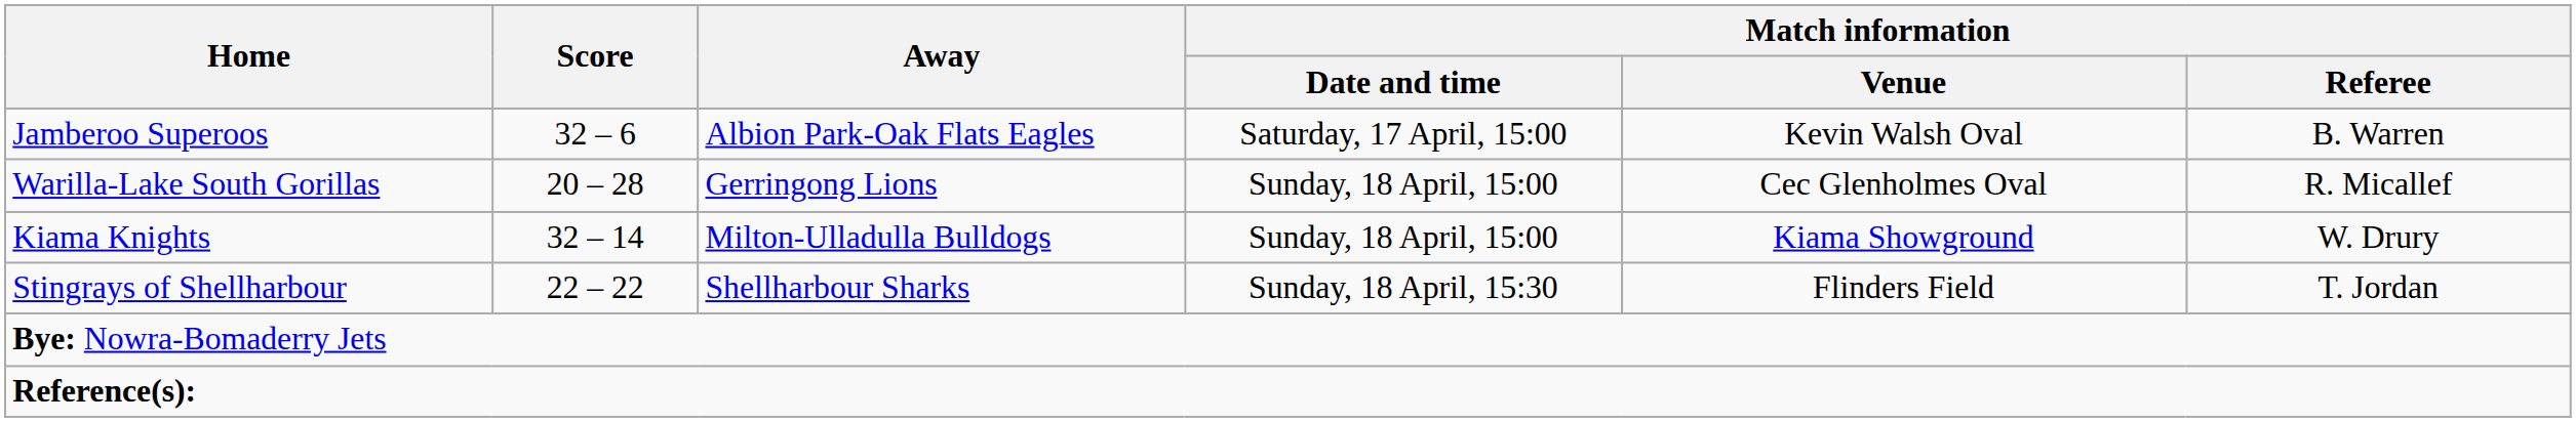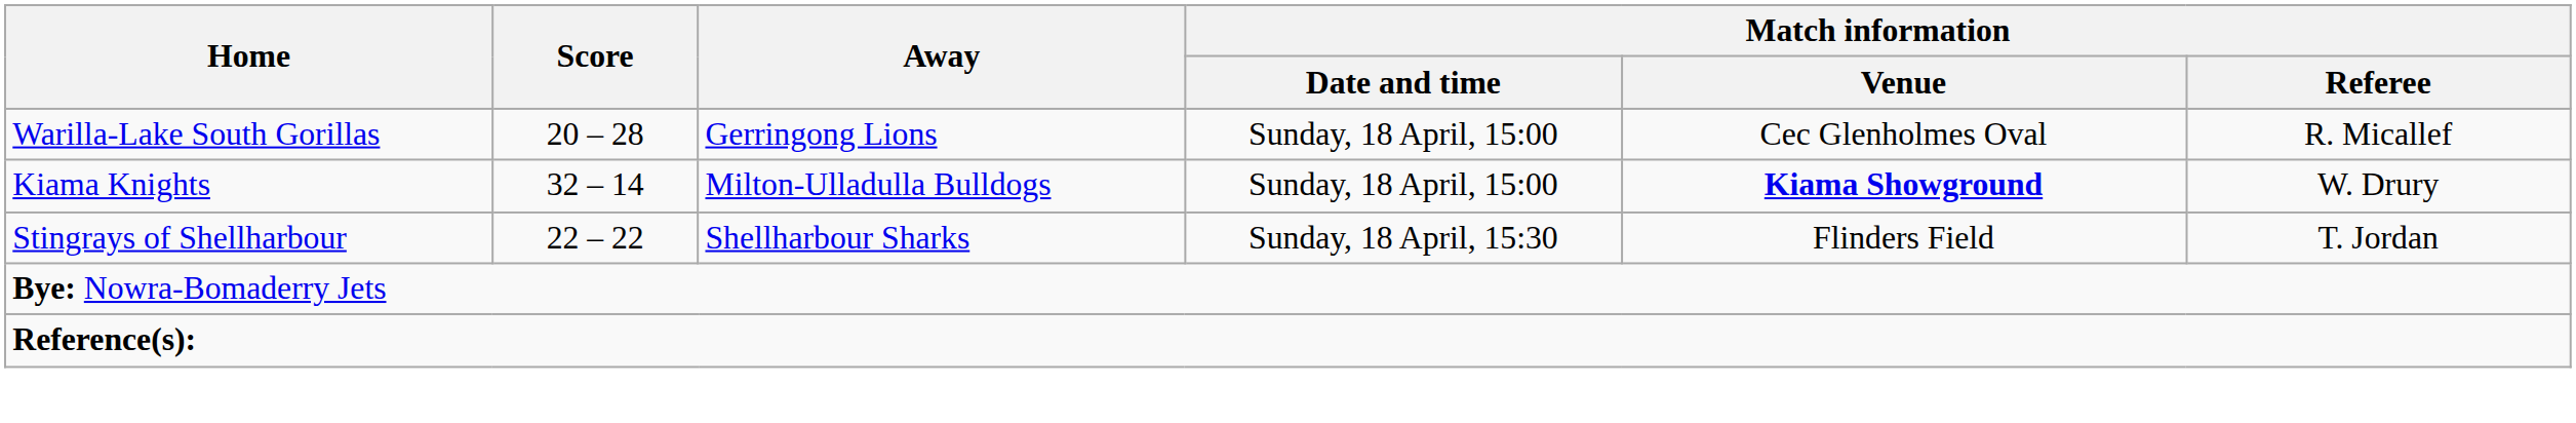- row: Jamberoo Superoos | 32 – 6 | Albion Park-Oak Flats Eagles | Saturday, 17 April, 15:00 | Kevin Walsh Oval | B. Warren
Kiama Knights | Match information / Venue: normal -> bold
